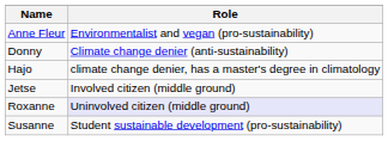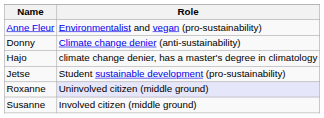Jetse | Role: Involved citizen (middle ground) -> Student sustainable development (pro-sustainability)
Susanne | Role: Student sustainable development (pro-sustainability) -> Involved citizen (middle ground)
